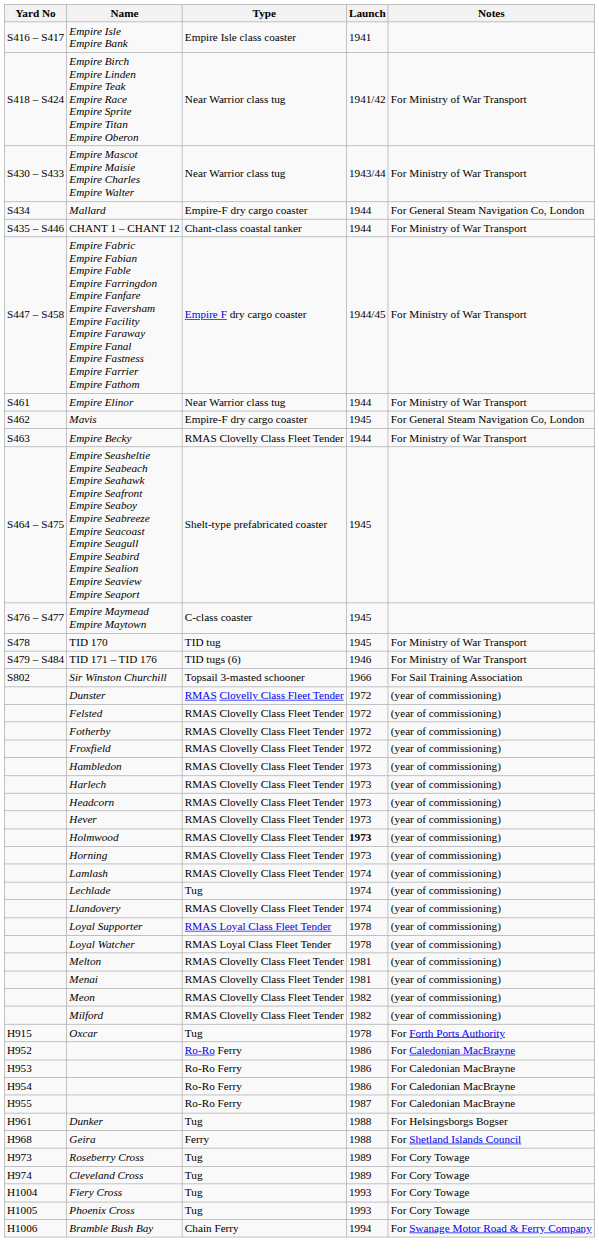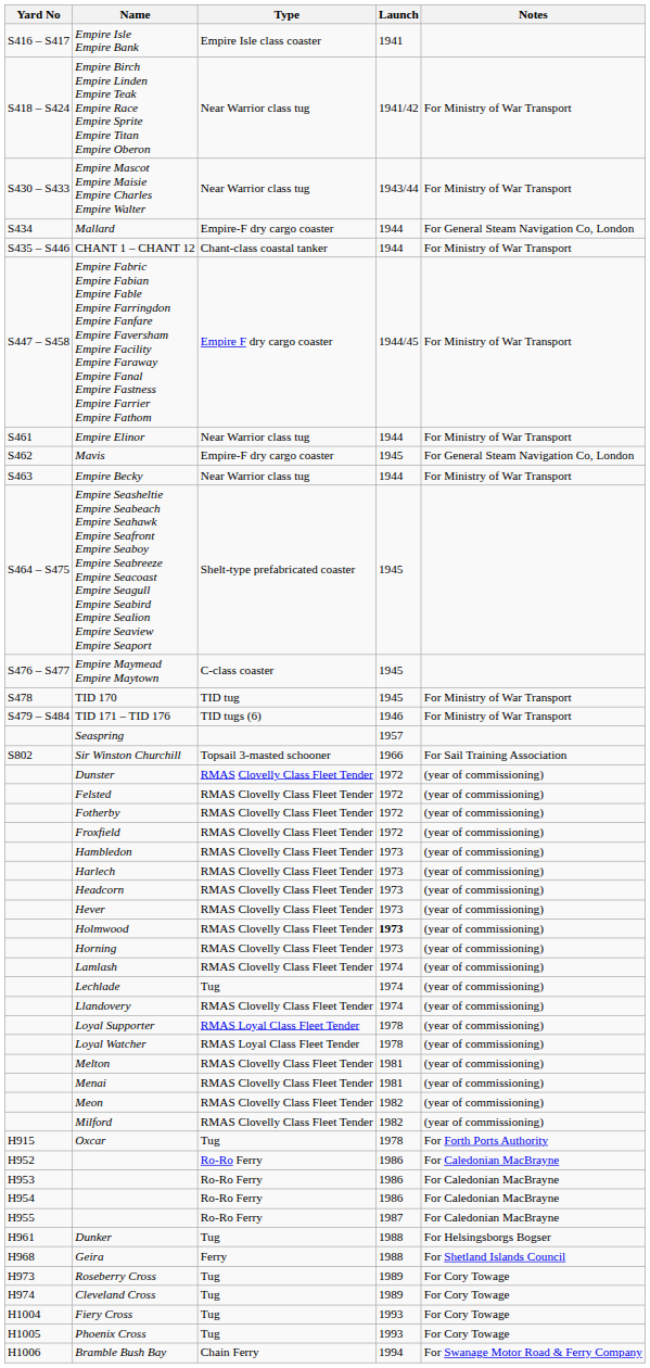Empire Becky | Type: RMAS Clovelly Class Fleet Tender -> Near Warrior class tug
+ row: Seaspring | 1957
